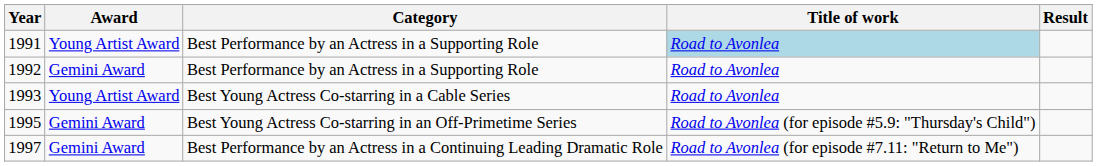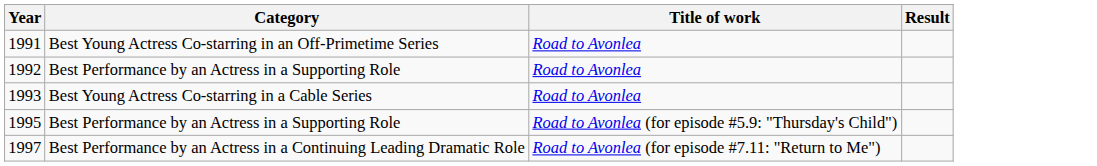- column: Award | Young Artist Award | Gemini Award | Young Artist Award | Gemini Award | Gemini Award
1991 | Category: Best Performance by an Actress in a Supporting Role -> Best Young Actress Co-starring in an Off-Primetime Series
1991 | Title of work: lightblue background -> no background
1995 | Category: Best Young Actress Co-starring in an Off-Primetime Series -> Best Performance by an Actress in a Supporting Role
